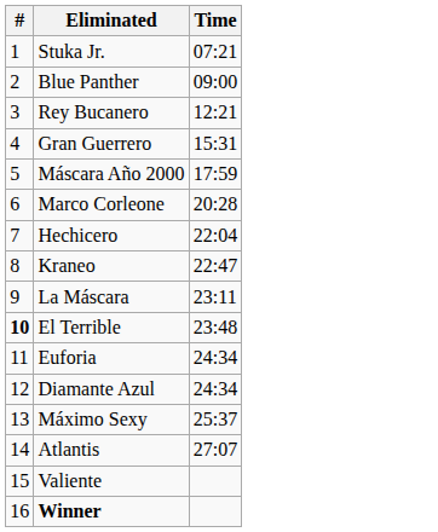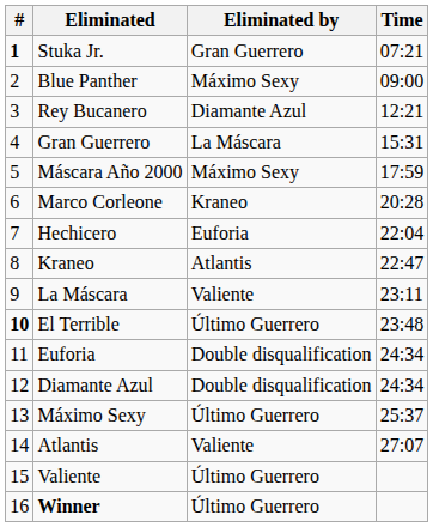+ column: Eliminated by | Gran Guerrero | Máximo Sexy | Diamante Azul | La Máscara | Máximo Sexy | Kraneo | Euforia | Atlantis | Valiente | Último Guerrero | Double disqualification | Double disqualification | Último Guerrero | Valiente | Último Guerrero | Último Guerrero
Stuka Jr. | #: normal -> bold
